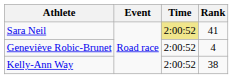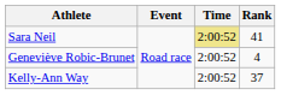Kelly-Ann Way | Rank: 38 -> 37
